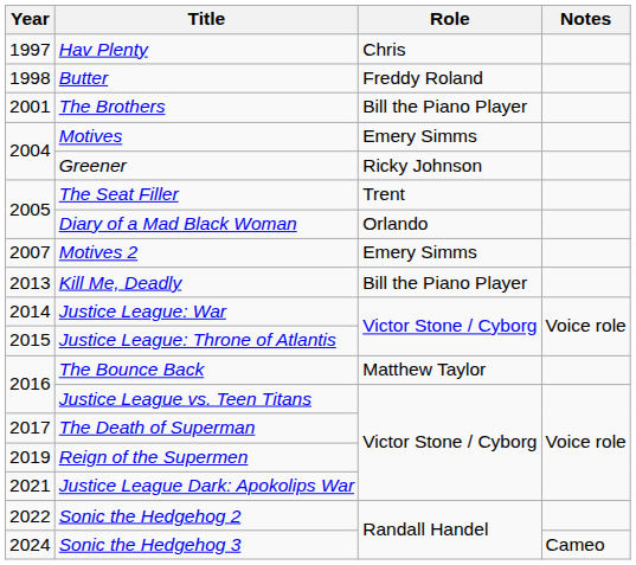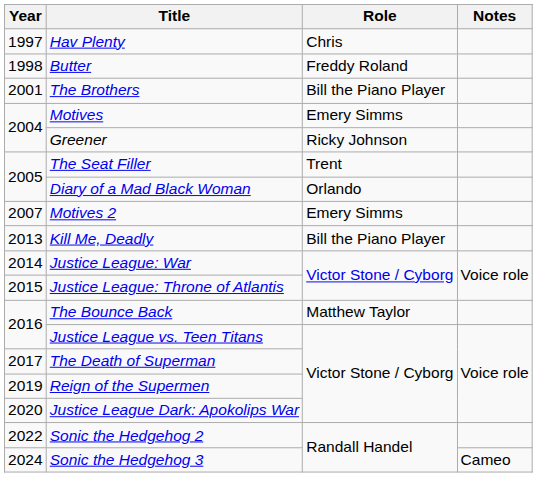Justice League Dark: Apokolips War | Year: 2021 -> 2020
